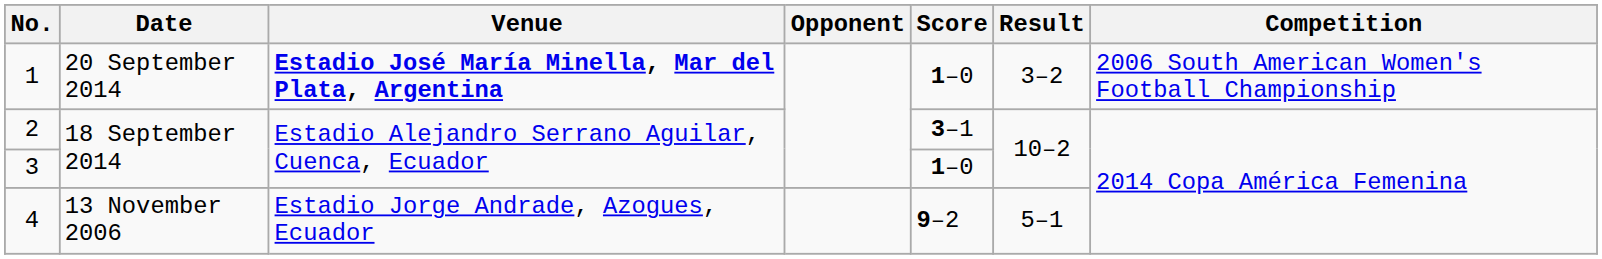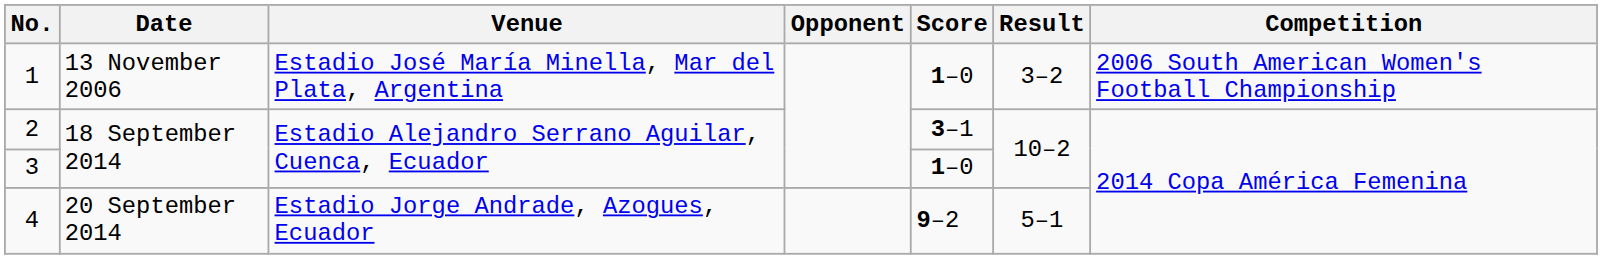1 | Date: 20 September 2014 -> 13 November 2006
1 | Venue: bold -> normal
4 | Date: 13 November 2006 -> 20 September 2014
